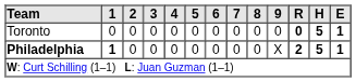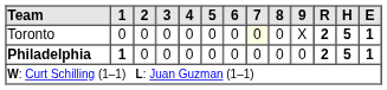Toronto | 7: no background -> lightyellow background
Toronto | 9: 0 -> X
Toronto | R: 0 -> 2
Philadelphia | 9: X -> 0
